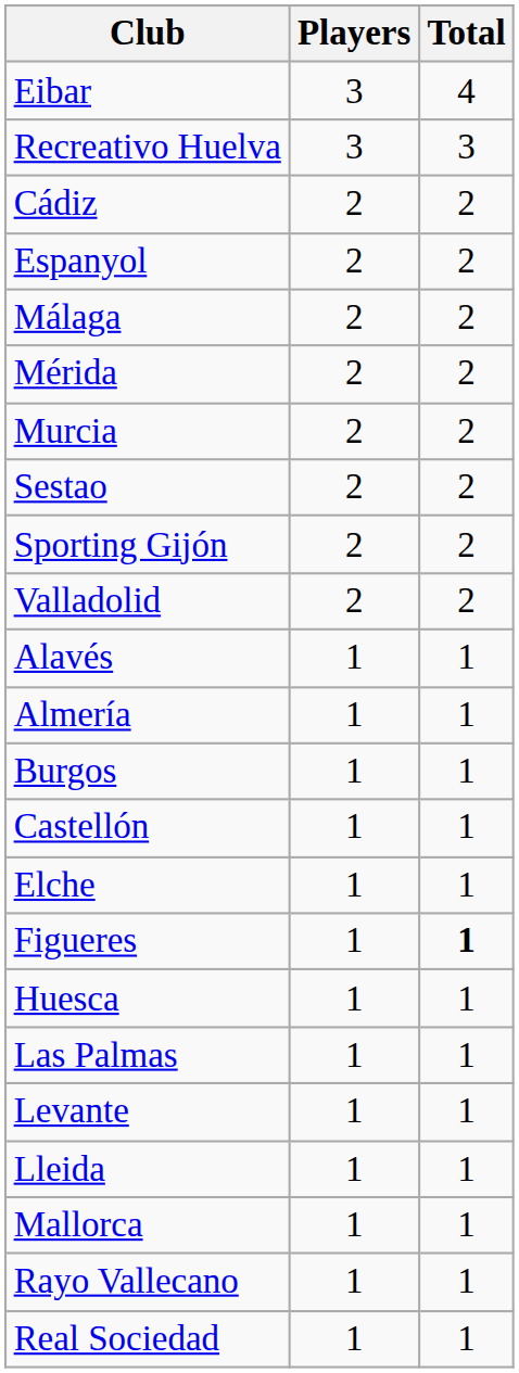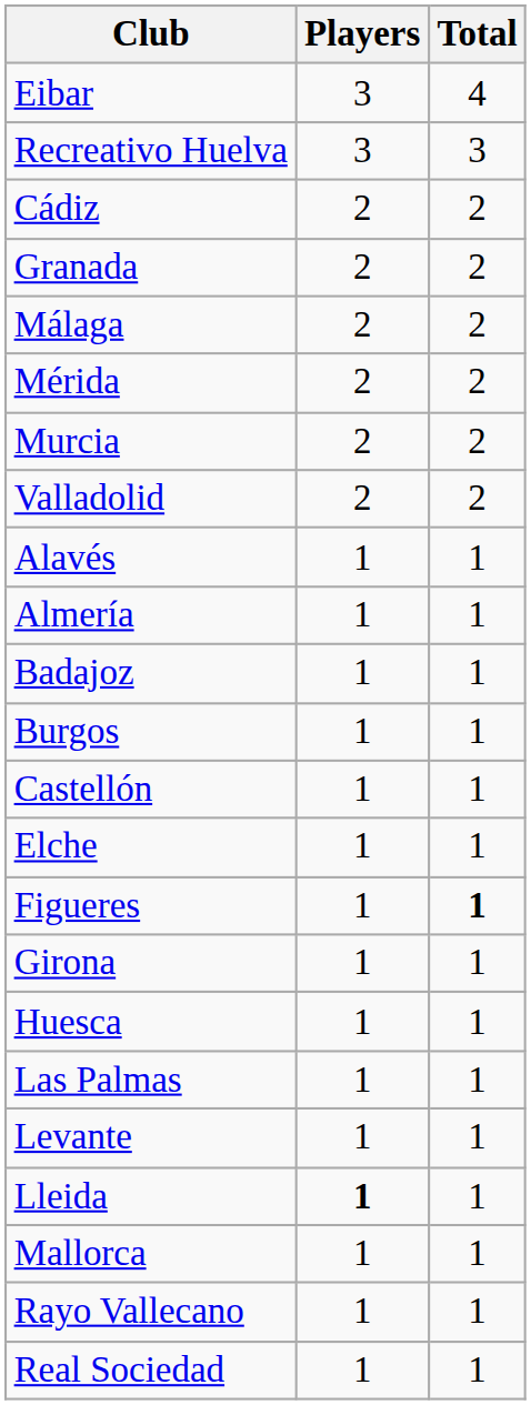- row: Espanyol | 2 | 2
+ row: Granada | 2 | 2
- row: Sestao | 2 | 2
- row: Sporting Gijón | 2 | 2
+ row: Badajoz | 1 | 1
+ row: Girona | 1 | 1
Lleida | Players: normal -> bold
